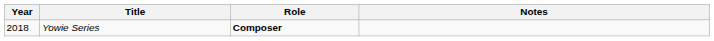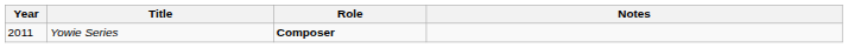Yowie Series | Year: 2018 -> 2011
